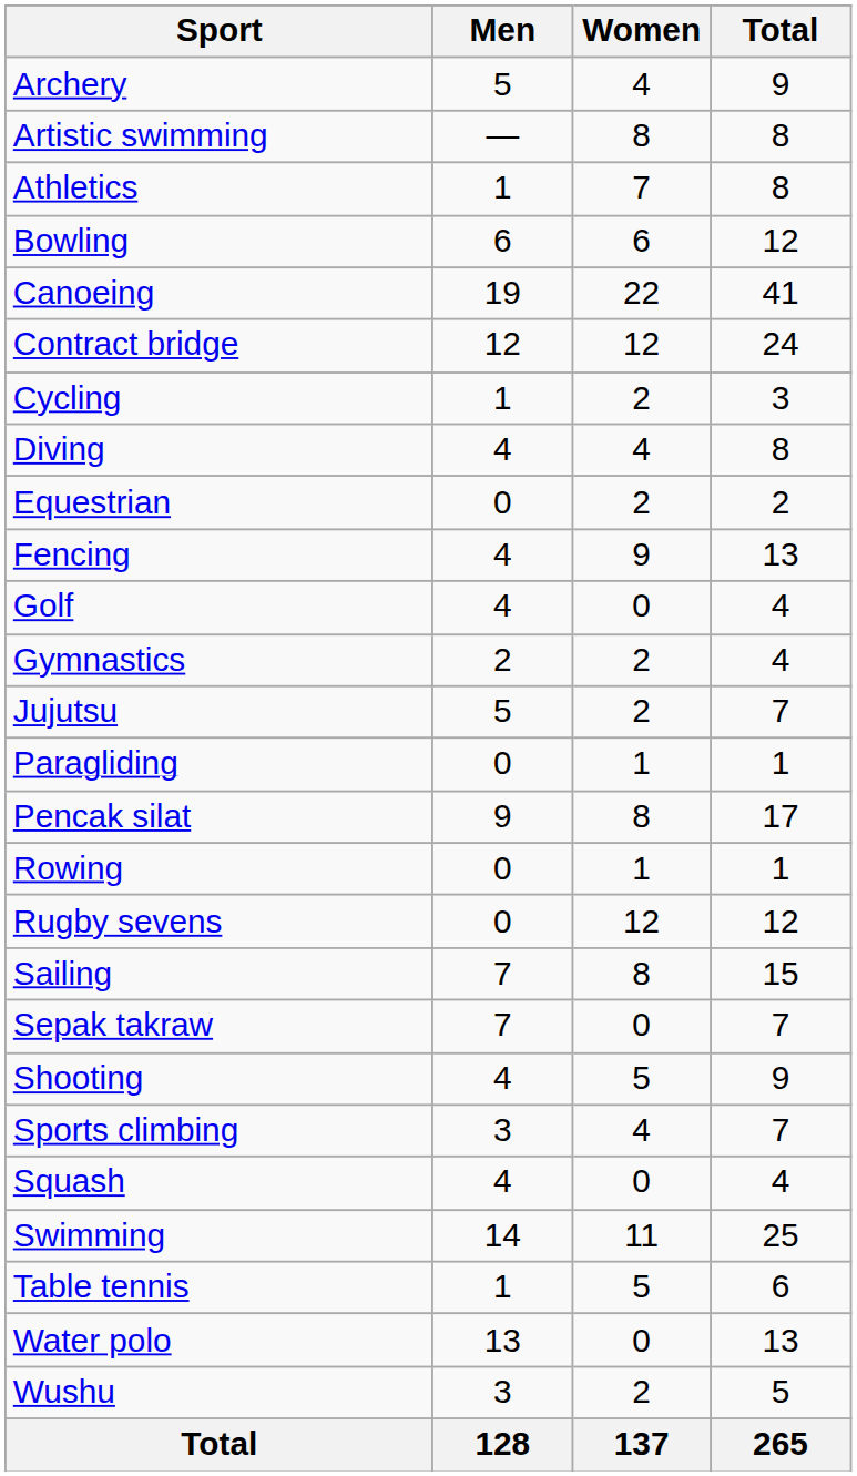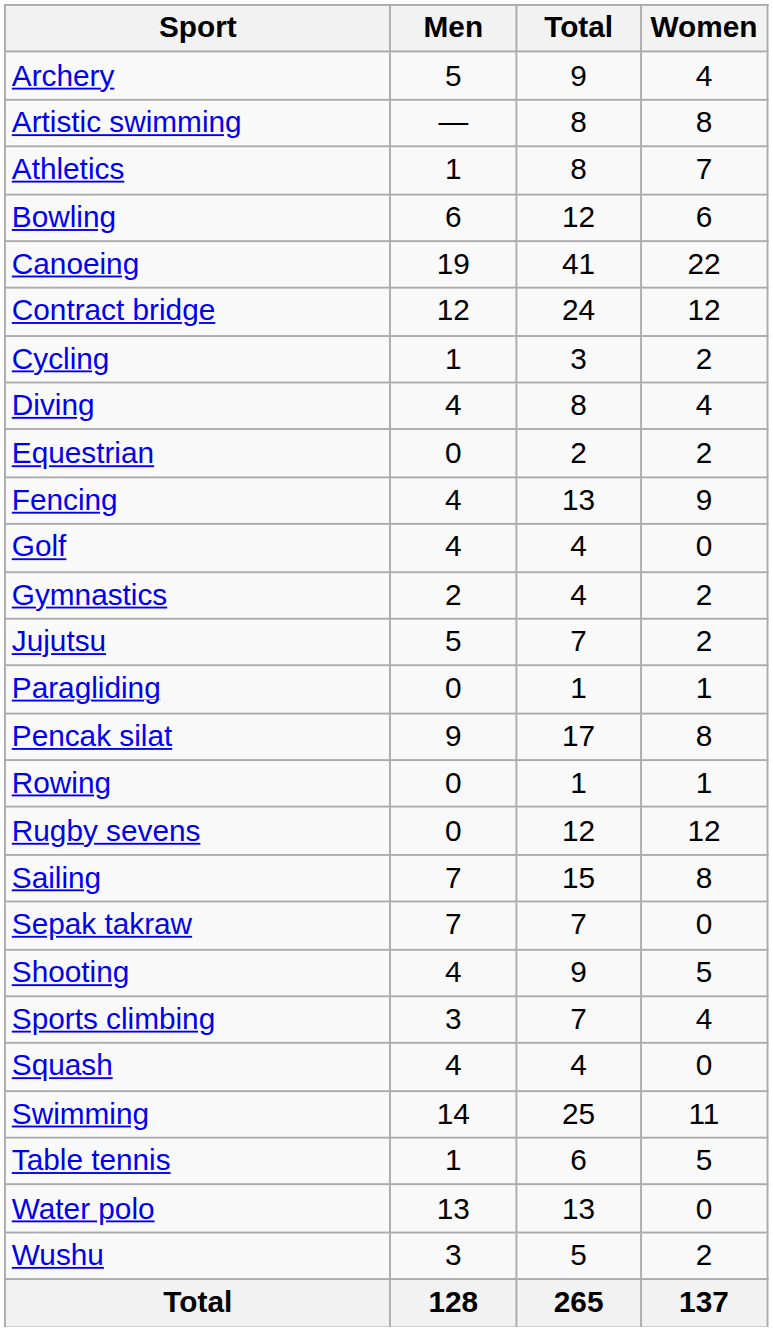columns swapped: Women <-> Total
